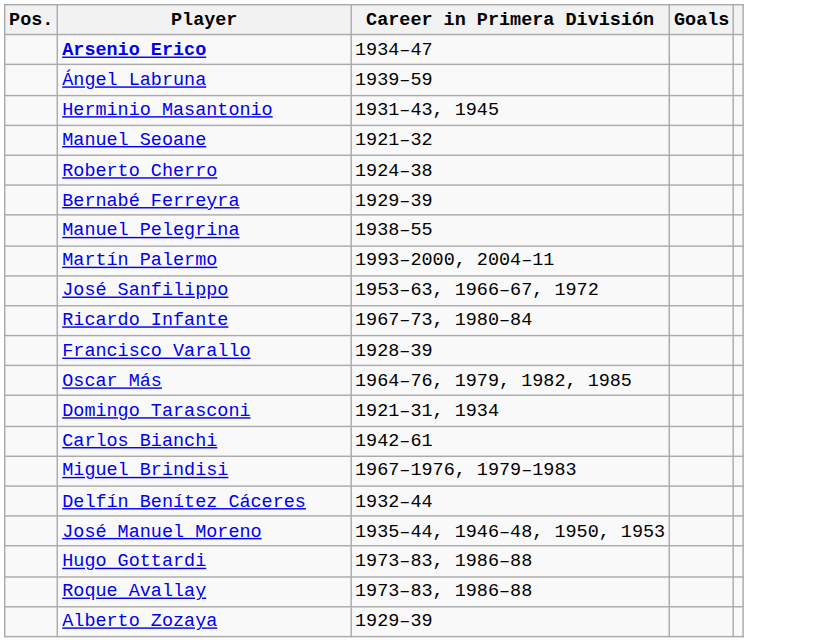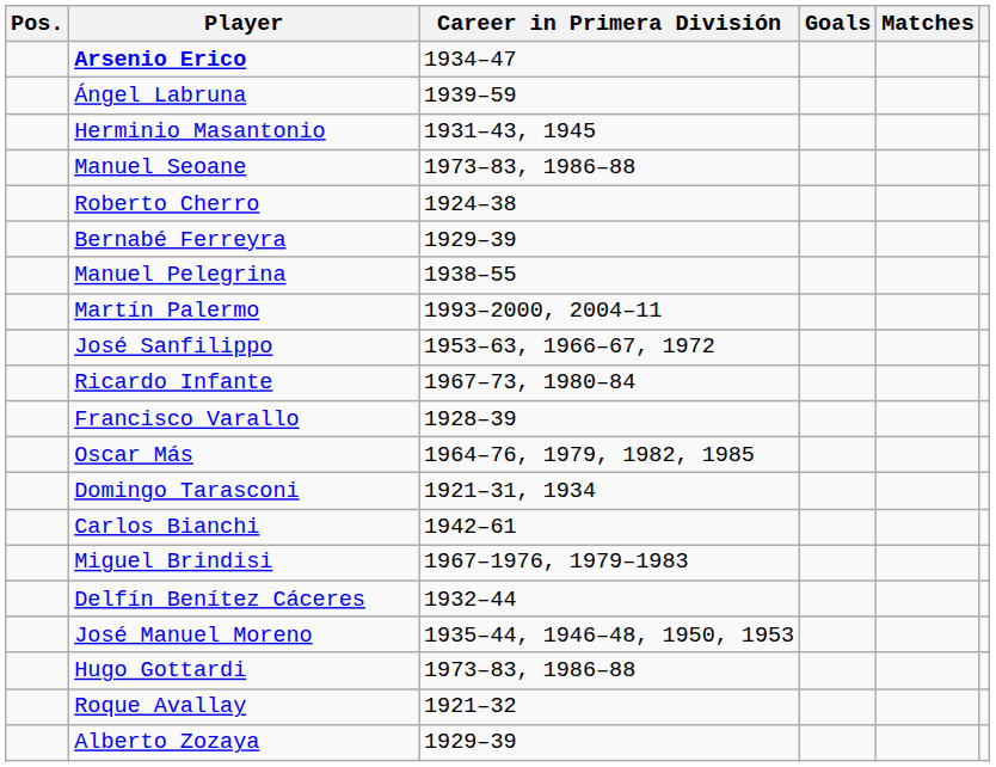+ column: Matches
Manuel Seoane | Career in Primera División: 1921–32 -> 1973–83, 1986–88
Roque Avallay | Career in Primera División: 1973–83, 1986–88 -> 1921–32
